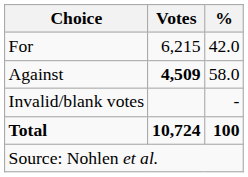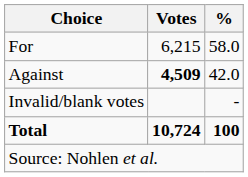For | %: 42.0 -> 58.0
Against | %: 58.0 -> 42.0
